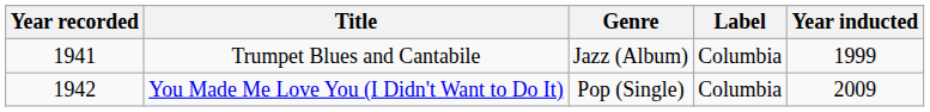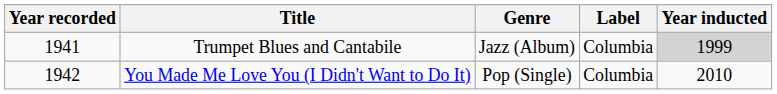Trumpet Blues and Cantabile | Year inducted: no background -> lightgrey background
You Made Me Love You (I Didn't Want to Do It) | Year inducted: 2009 -> 2010
